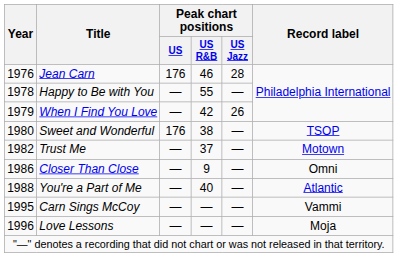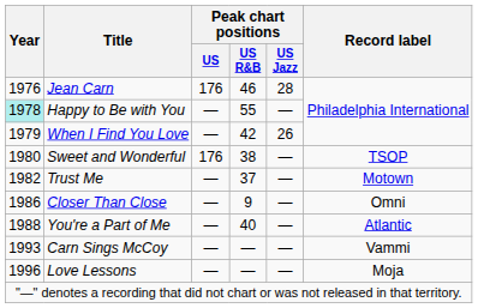Happy to Be with You | Year: no background -> paleturquoise background
Carn Sings McCoy | Year: 1995 -> 1993
